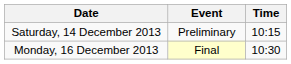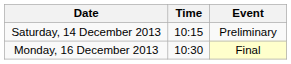columns swapped: Time <-> Event
